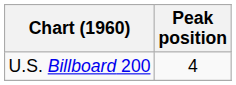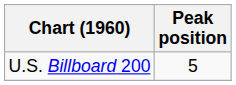U.S. Billboard 200 | Peak position: 4 -> 5
